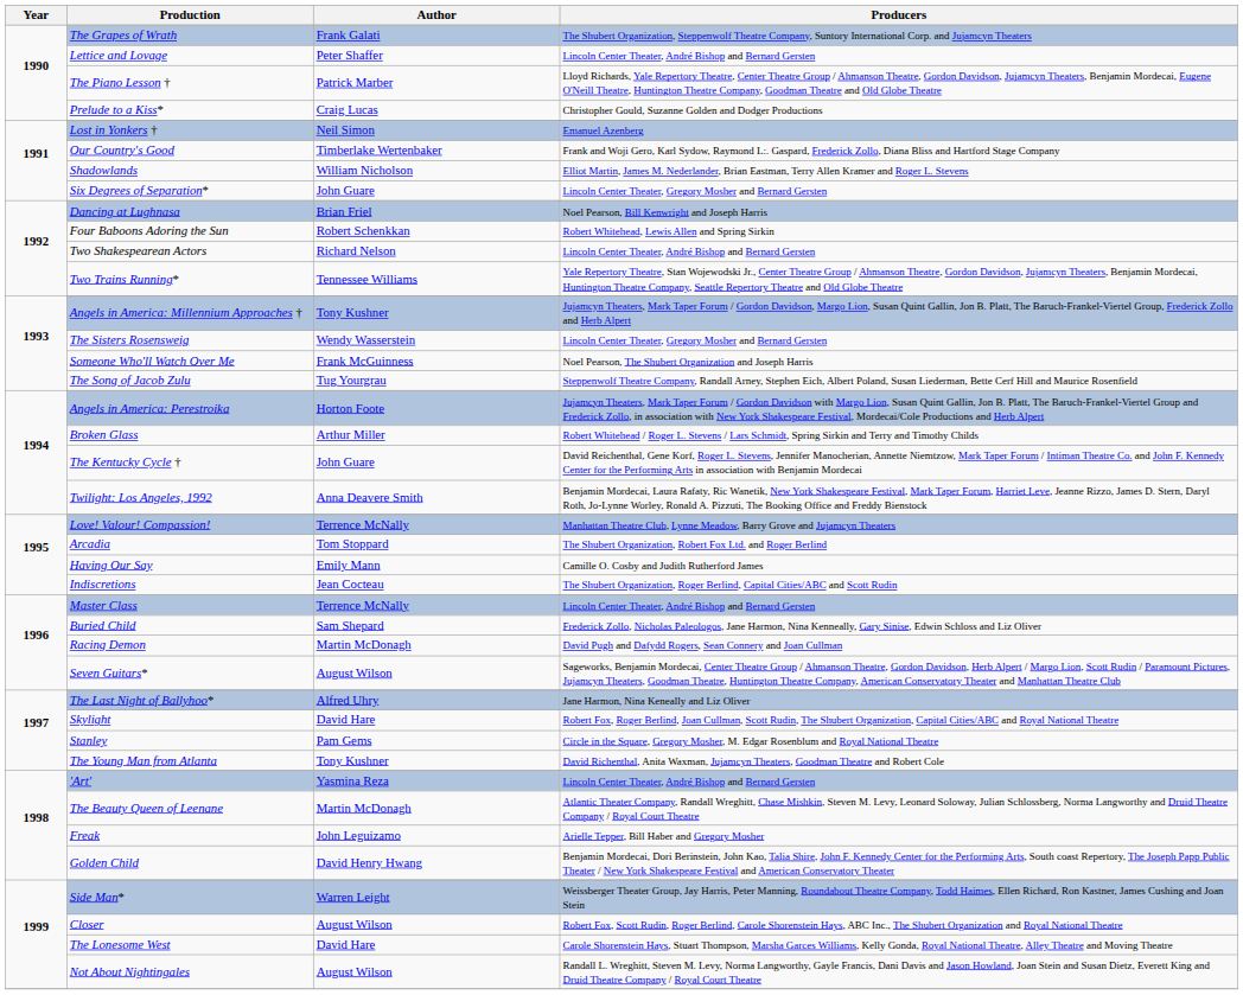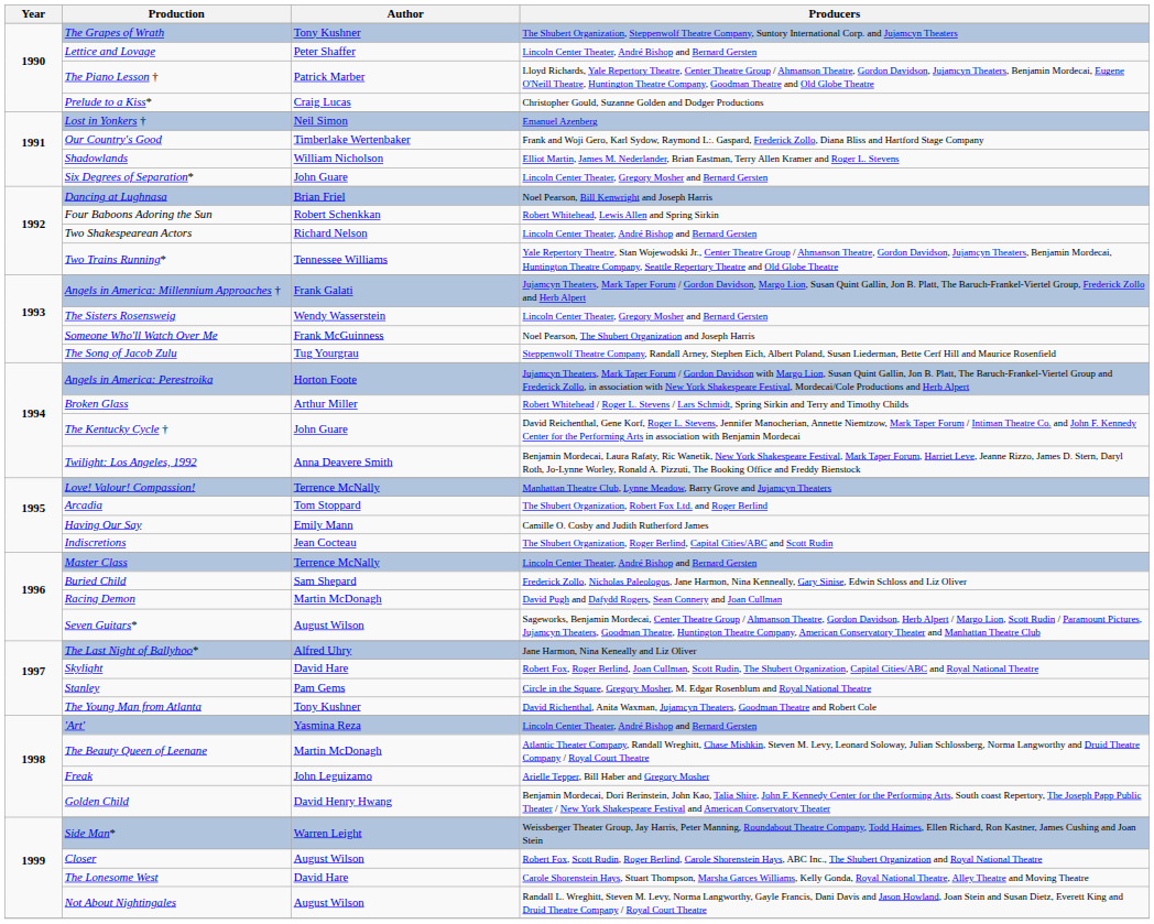The Grapes of Wrath | Author: Frank Galati -> Tony Kushner
Angels in America: Millennium Approaches † | Author: Tony Kushner -> Frank Galati
